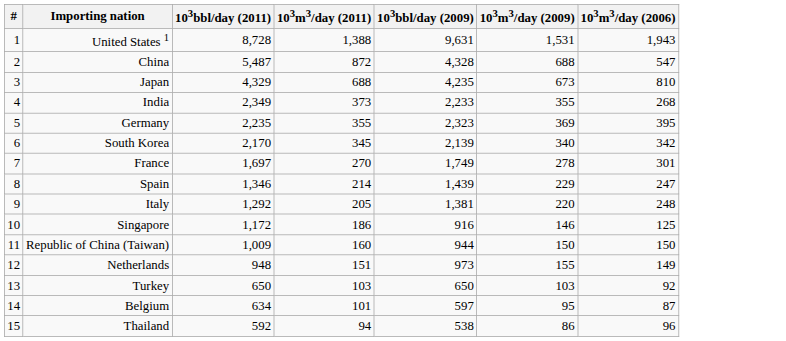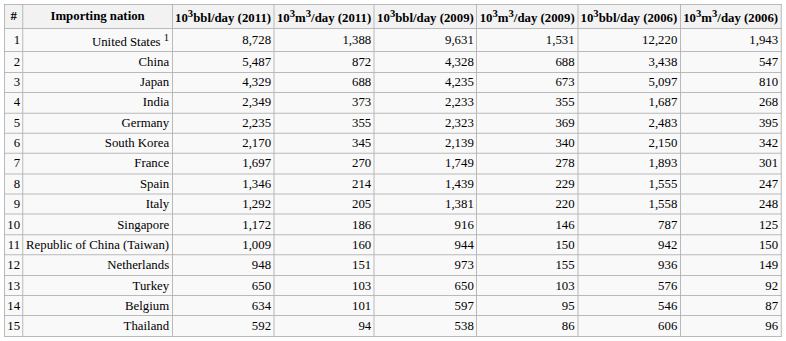+ column: 103bbl/day (2006) | 12,220 | 3,438 | 5,097 | 1,687 | 2,483 | 2,150 | 1,893 | 1,555 | 1,558 | 787 | 942 | 936 | 576 | 546 | 606
